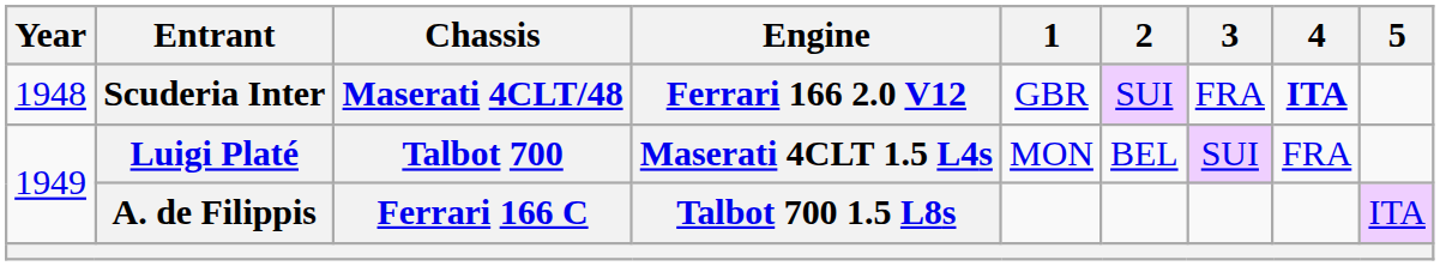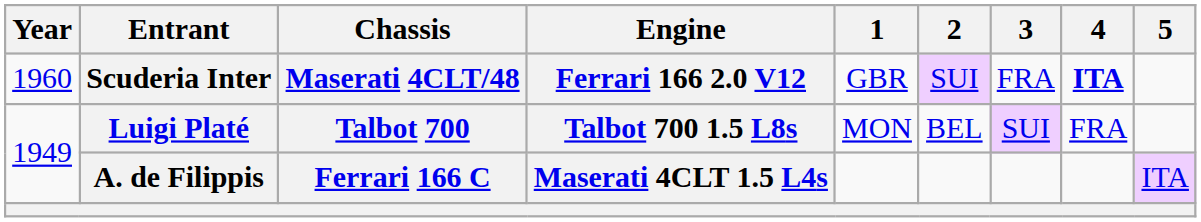Scuderia Inter | Year: 1948 -> 1960
Luigi Platé | Engine: Maserati 4CLT 1.5 L4s -> Talbot 700 1.5 L8s
A. de Filippis | Engine: Talbot 700 1.5 L8s -> Maserati 4CLT 1.5 L4s
